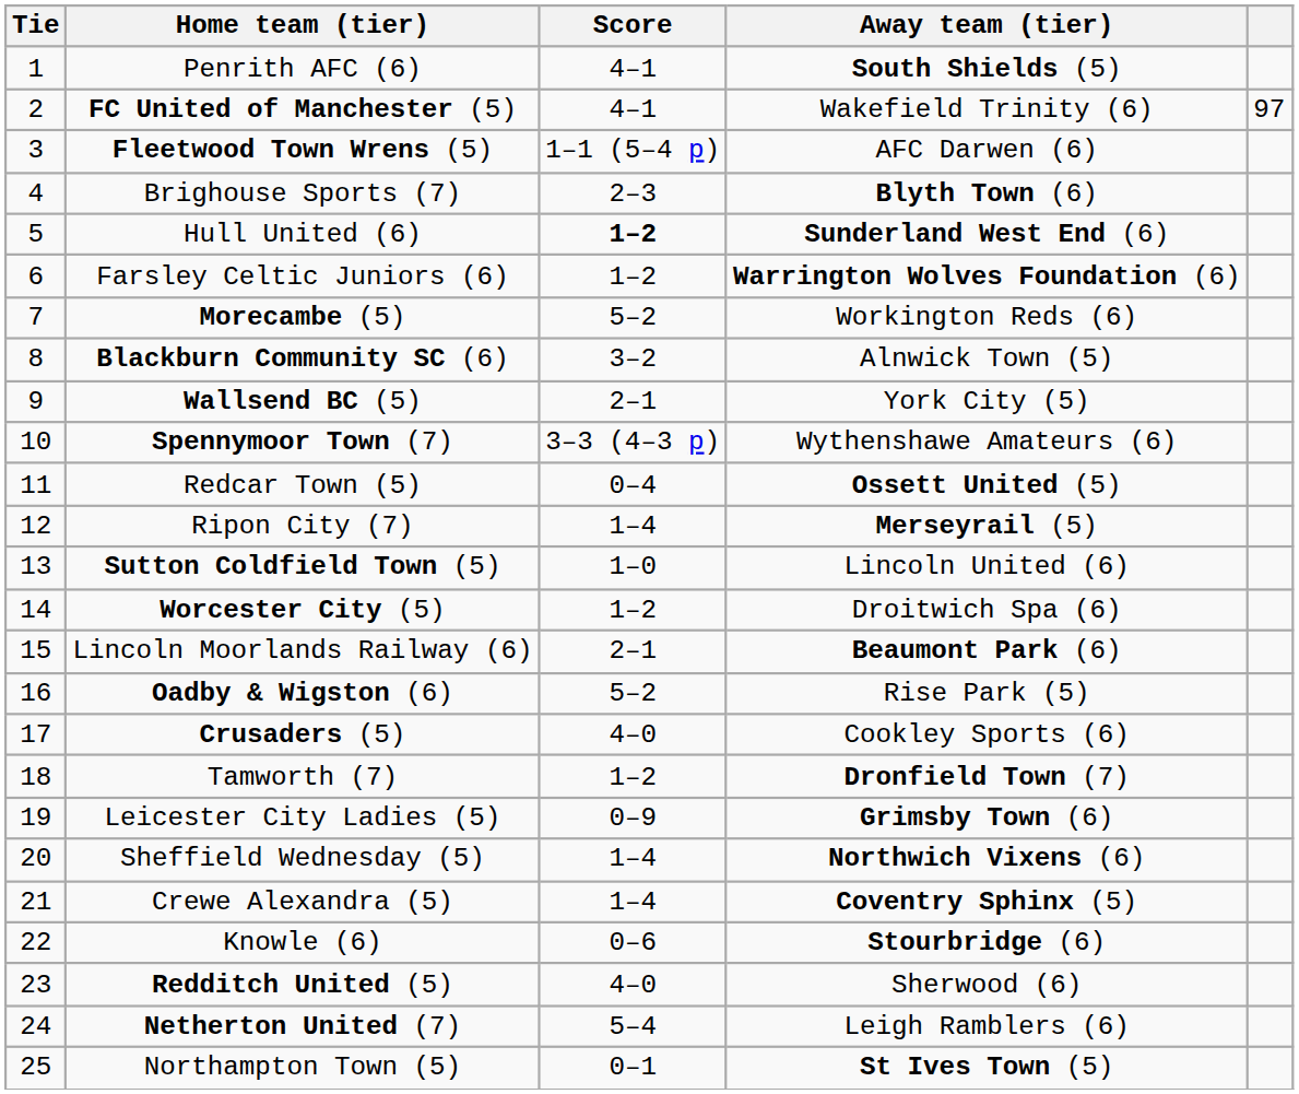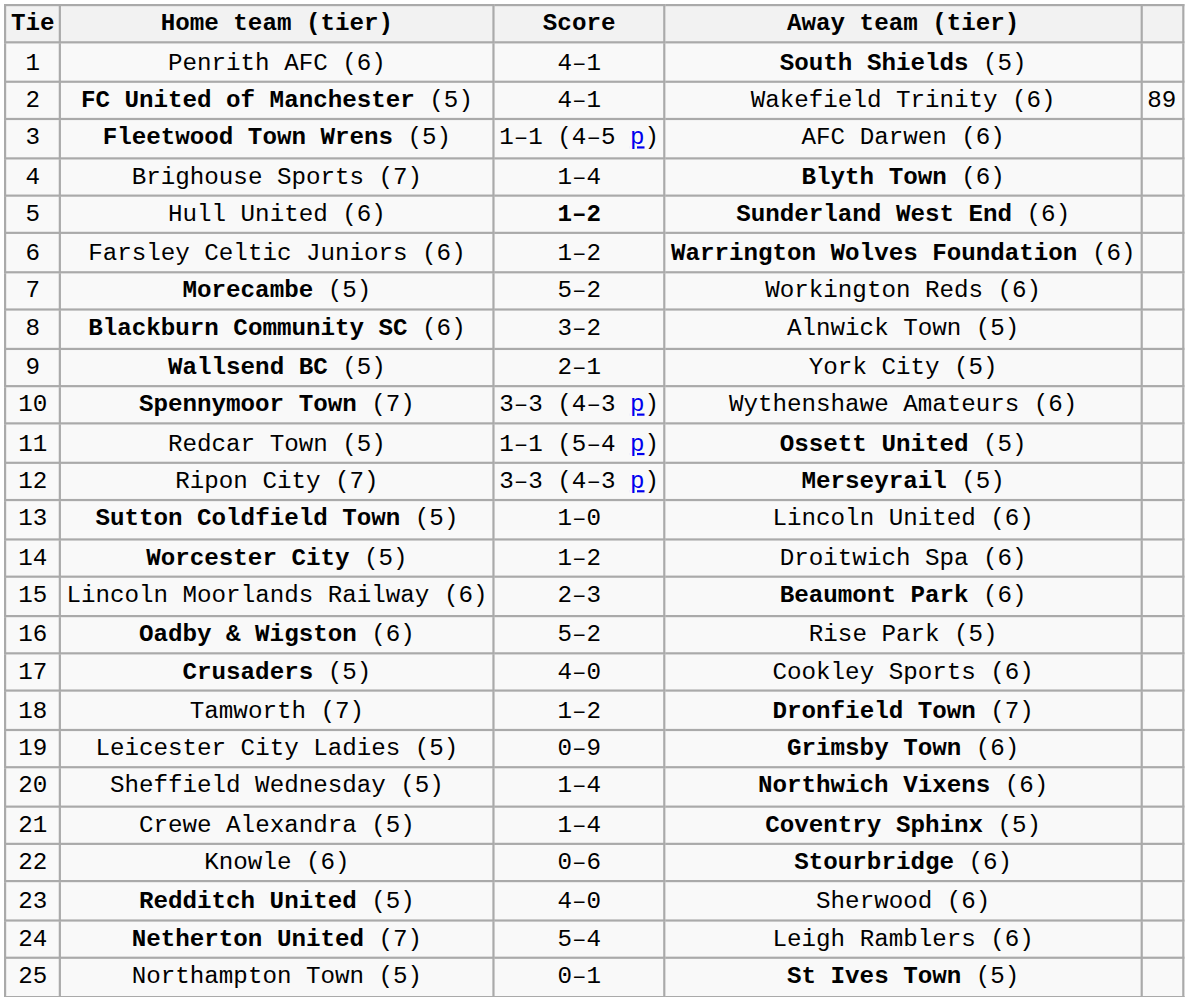FC United of Manchester (5) | column 5: 97 -> 89
Fleetwood Town Wrens (5) | Score: 1–1 (5–4 p) -> 1–1 (4–5 p)
Brighouse Sports (7) | Score: 2–3 -> 1–4
Redcar Town (5) | Score: 0–4 -> 1–1 (5–4 p)
Ripon City (7) | Score: 1–4 -> 3–3 (4–3 p)
Lincoln Moorlands Railway (6) | Score: 2–1 -> 2–3
